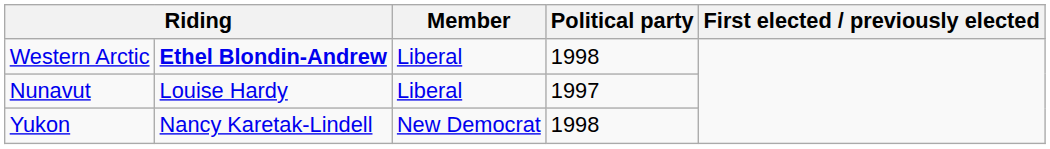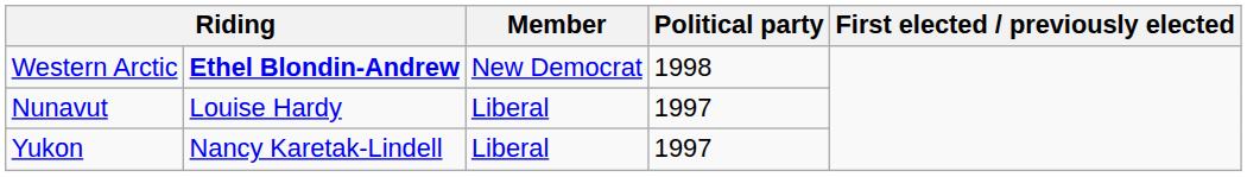Western Arctic | Member: Liberal -> New Democrat
Yukon | Member: New Democrat -> Liberal
Yukon | Political party: 1998 -> 1997
